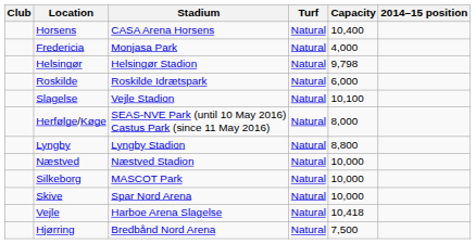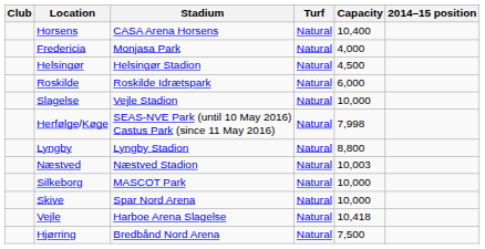Helsingør | Capacity: 9,798 -> 4,500
Slagelse | Capacity: 10,100 -> 10,000
Herfølge/Køge | Capacity: 8,000 -> 7,998
Næstved | Capacity: 10,000 -> 10,003
